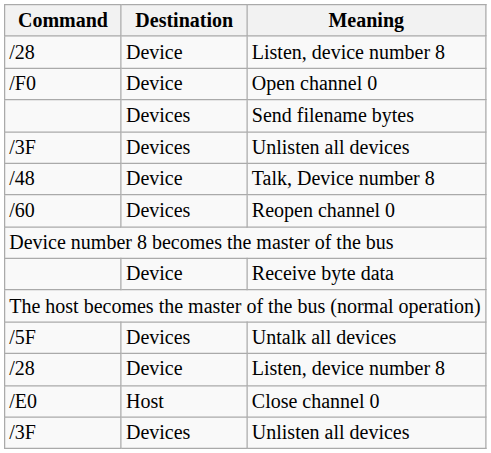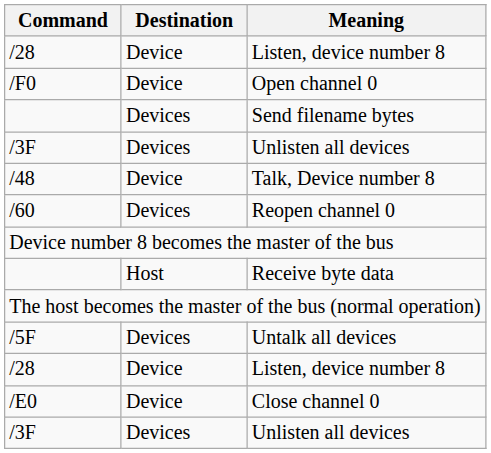Receive byte data | Destination: Device -> Host
Close channel 0 | Destination: Host -> Device
